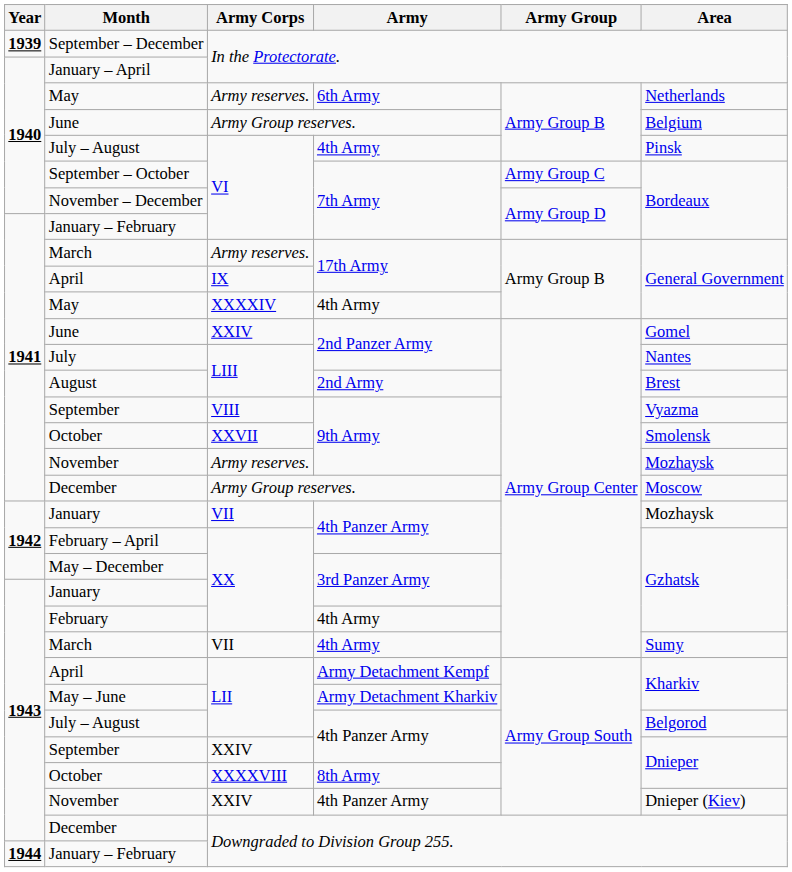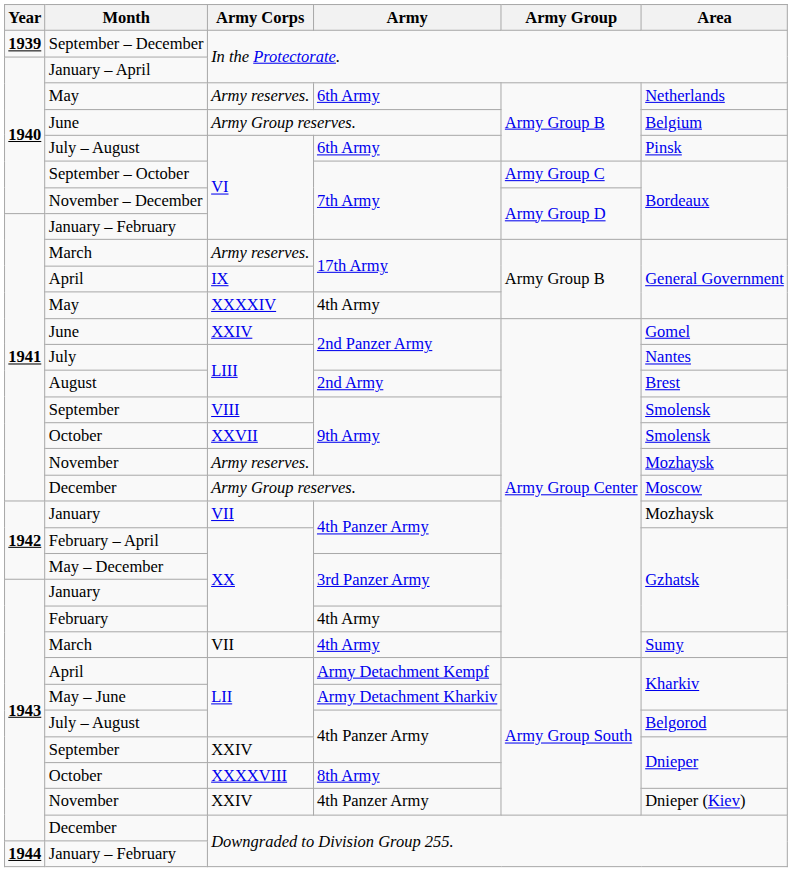July – August / VI | Army: 4th Army -> 6th Army
September / VIII | Area: Vyazma -> Smolensk
